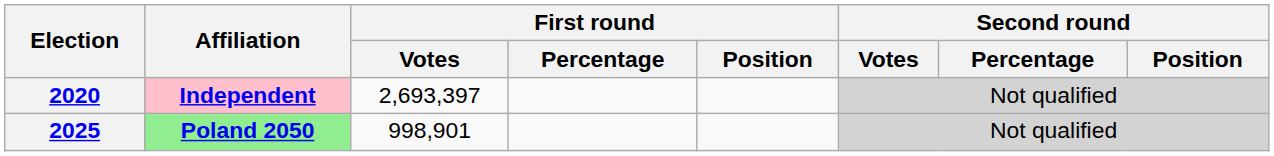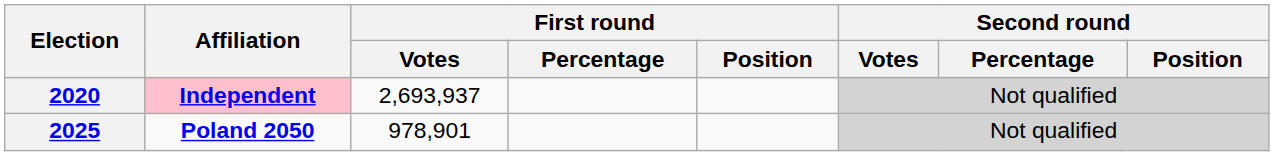2020 | First round / Votes: 2,693,397 -> 2,693,937
2025 | Affiliation: lightgreen background -> no background
2025 | First round / Votes: 998,901 -> 978,901
